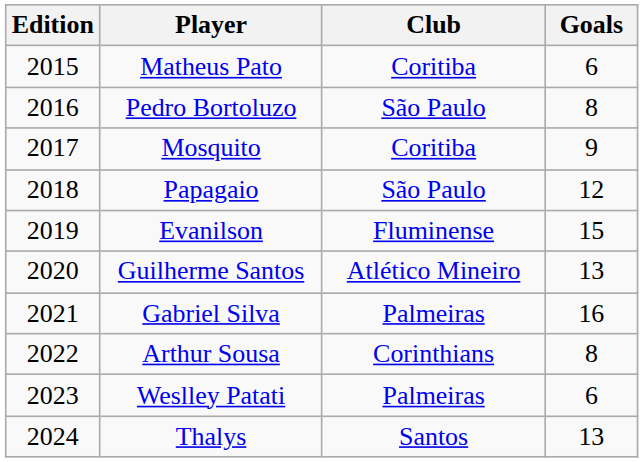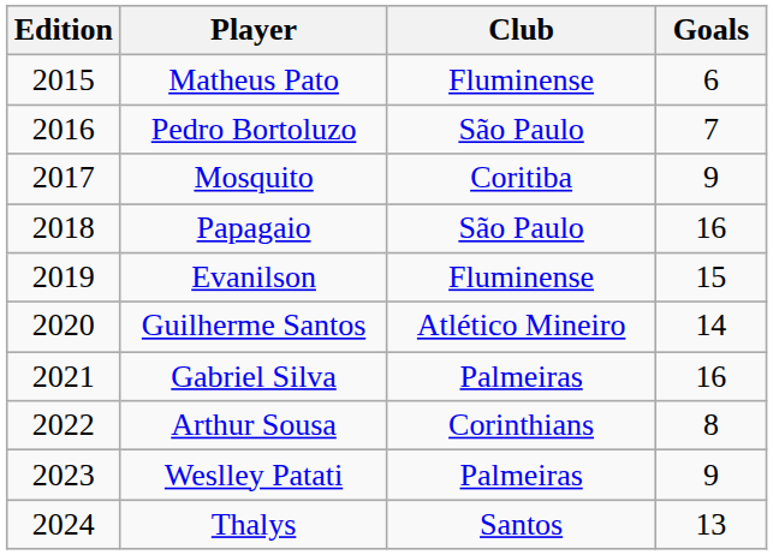Matheus Pato | Club: Coritiba -> Fluminense
Pedro Bortoluzo | Goals: 8 -> 7
Papagaio | Goals: 12 -> 16
Guilherme Santos | Goals: 13 -> 14
Weslley Patati | Goals: 6 -> 9
